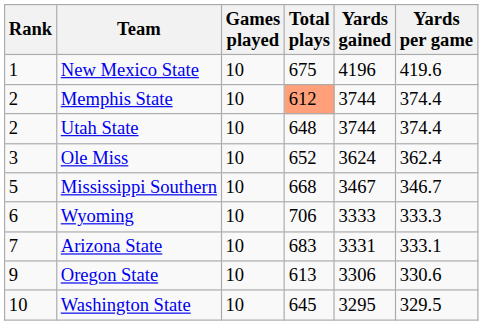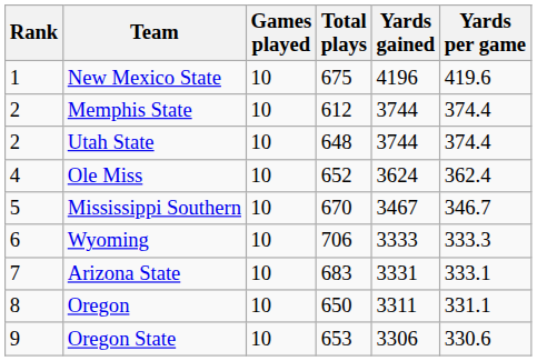Memphis State | Total plays: lightsalmon background -> no background
Ole Miss | Rank: 3 -> 4
Mississippi Southern | Total plays: 668 -> 670
+ row: 8 | Oregon | 10 | 650 | 3311 | 331.1
Oregon State | Total plays: 613 -> 653
- row: 10 | Washington State | 10 | 645 | 3295 | 329.5
